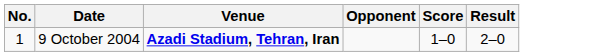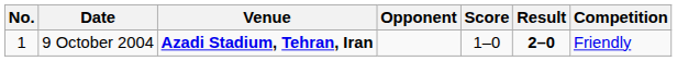+ column: Competition | Friendly
9 October 2004 | Result: normal -> bold
